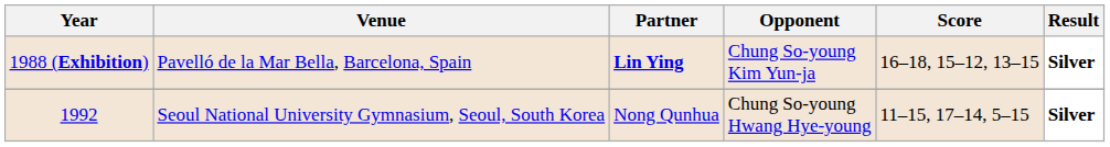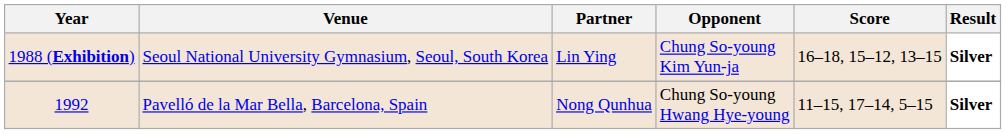1988 (Exhibition) | Venue: Pavelló de la Mar Bella, Barcelona, Spain -> Seoul National University Gymnasium, Seoul, South Korea
1988 (Exhibition) | Partner: bold -> normal
1992 | Venue: Seoul National University Gymnasium, Seoul, South Korea -> Pavelló de la Mar Bella, Barcelona, Spain
